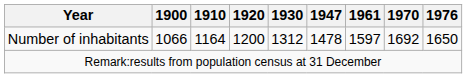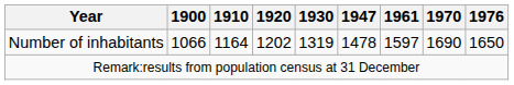Number of inhabitants | 1920: 1200 -> 1202
Number of inhabitants | 1930: 1312 -> 1319
Number of inhabitants | 1970: 1692 -> 1690
